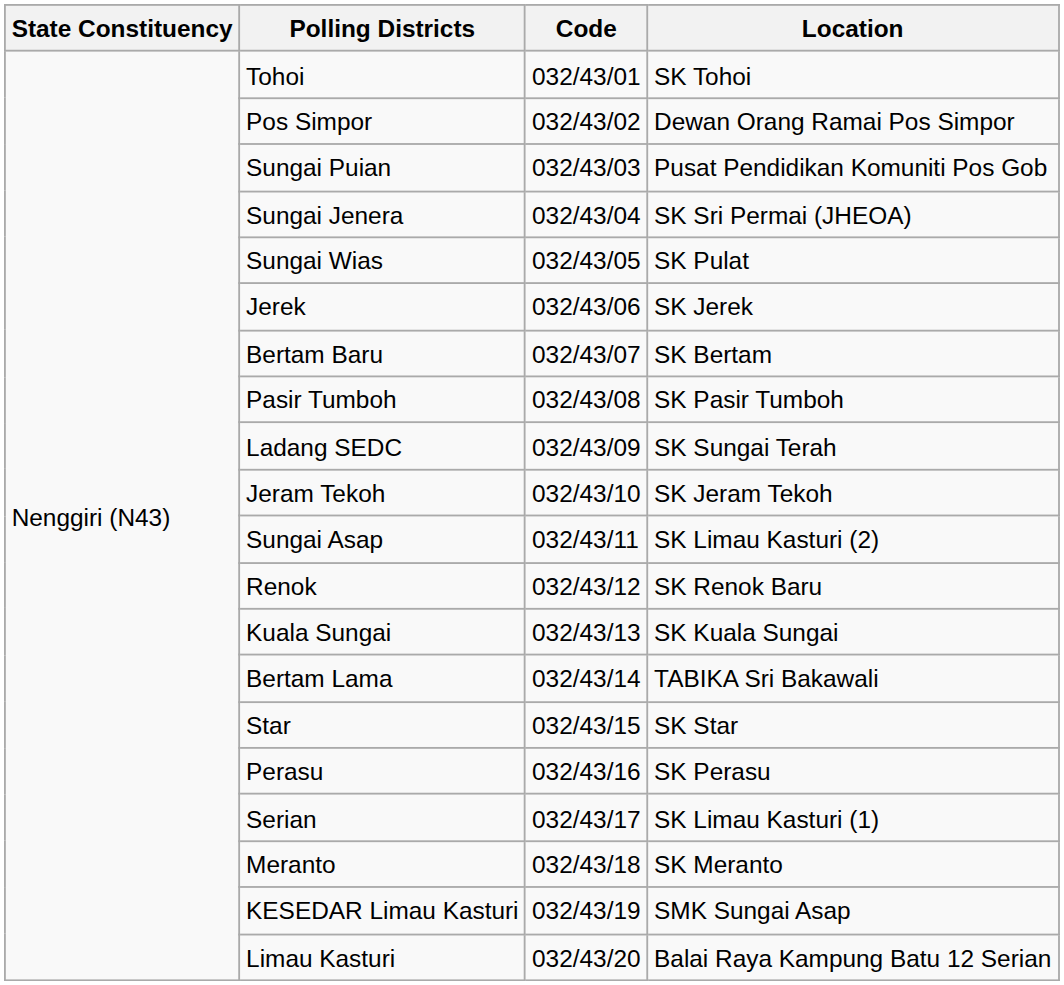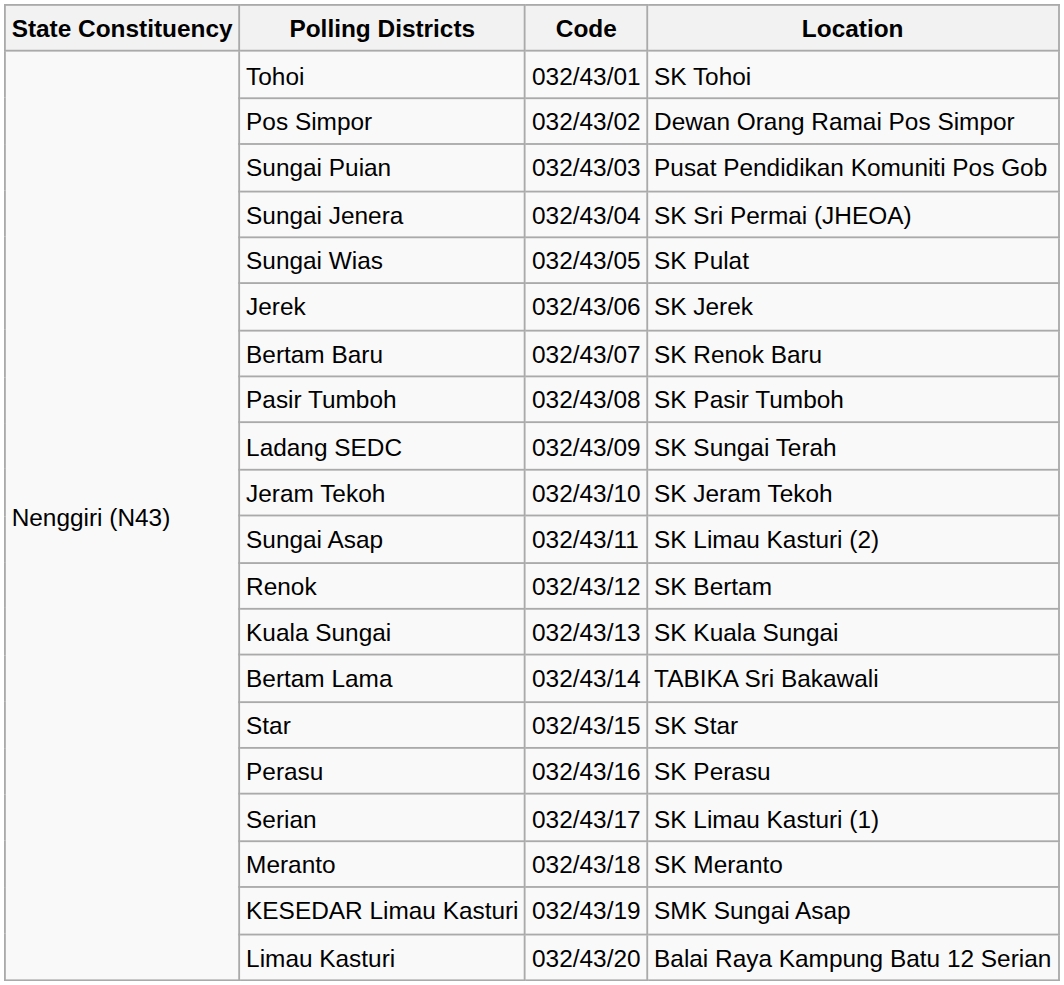Bertam Baru | Location: SK Bertam -> SK Renok Baru
Renok | Location: SK Renok Baru -> SK Bertam
